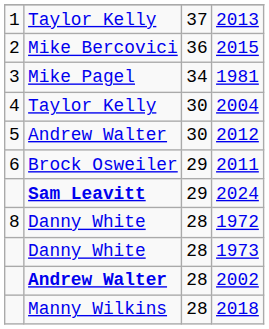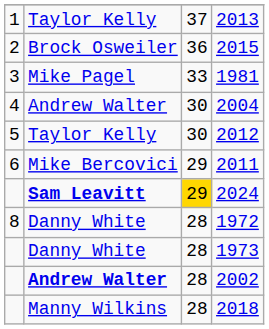2015 | column 2: Mike Bercovici -> Brock Osweiler
1981 | column 3: 34 -> 33
2004 | column 2: Taylor Kelly -> Andrew Walter
2012 | column 2: Andrew Walter -> Taylor Kelly
2011 | column 2: Brock Osweiler -> Mike Bercovici
2024 | column 3: no background -> gold background
